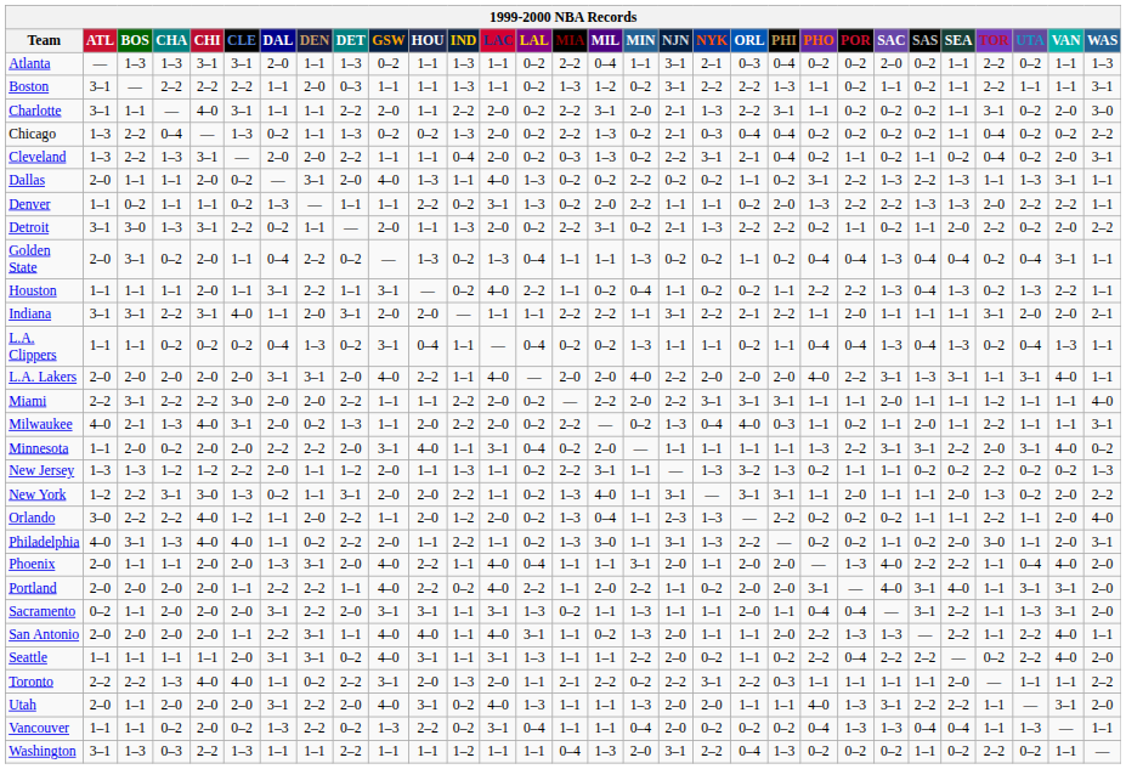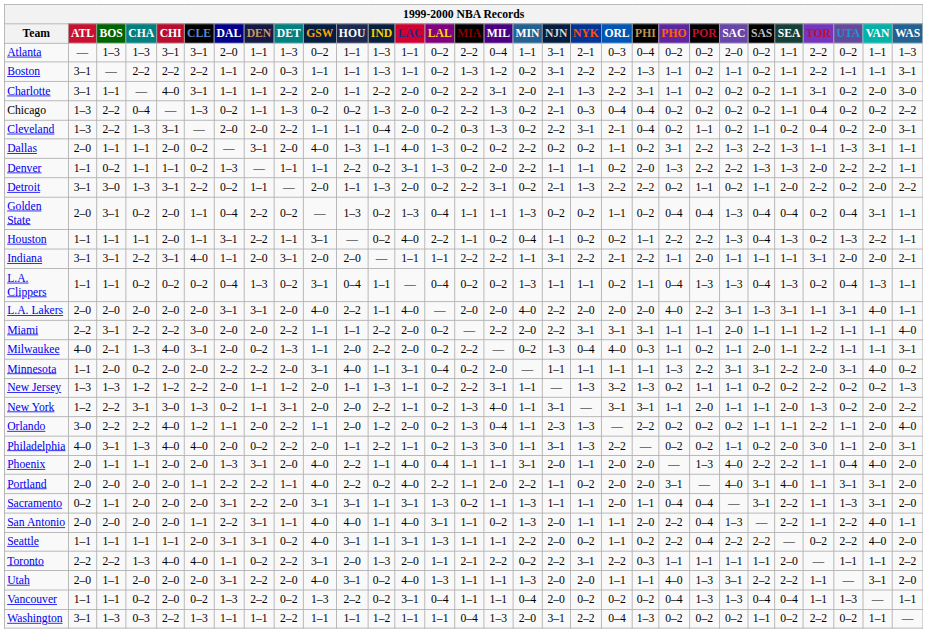L.A. Clippers | POR: 0–4 -> 1–3
Philadelphia | DAL: 1–1 -> 2–0
San Antonio | POR: 1–3 -> 0–4
